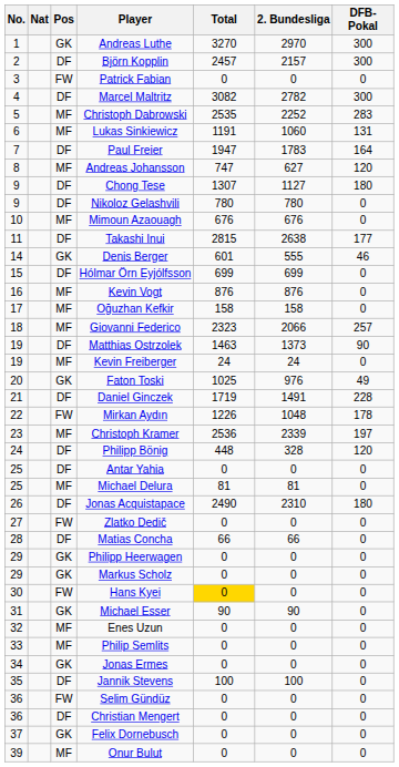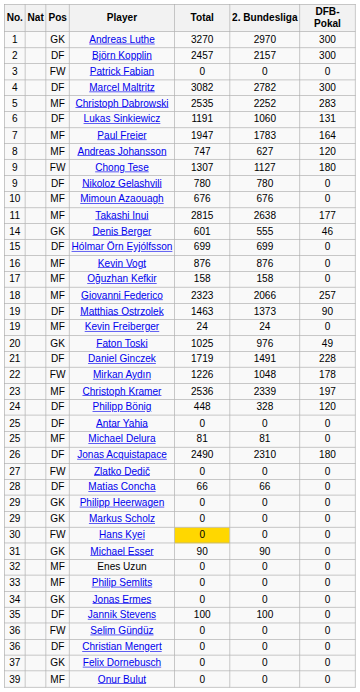Lukas Sinkiewicz | Pos: MF -> DF
Paul Freier | Pos: DF -> MF
Chong Tese | Pos: DF -> FW
Takashi Inui | Pos: DF -> MF
